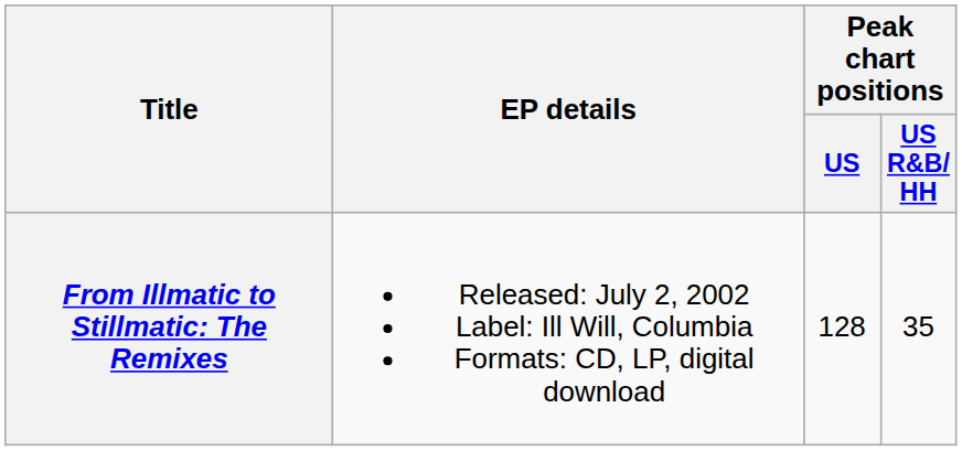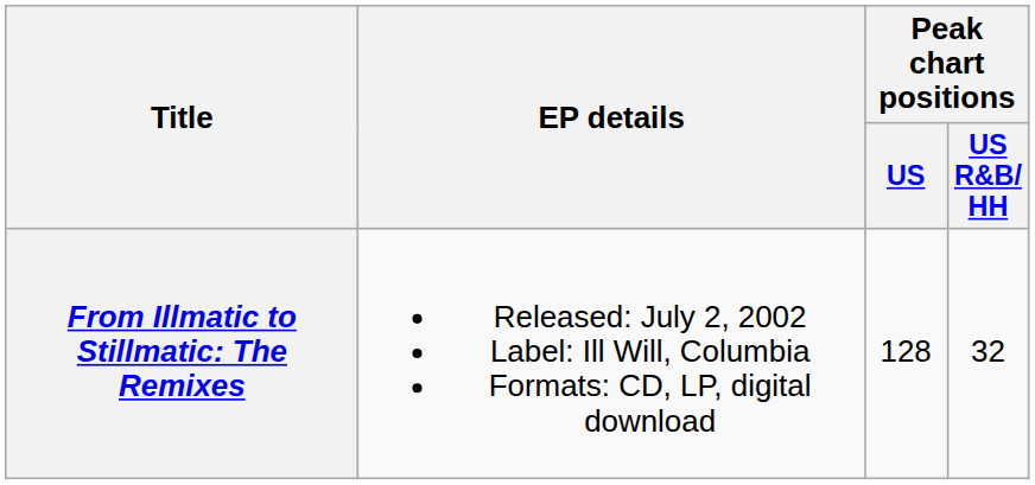From Illmatic to Stillmatic: The Remixes | Peak chart positions / US R&B/ HH: 35 -> 32
